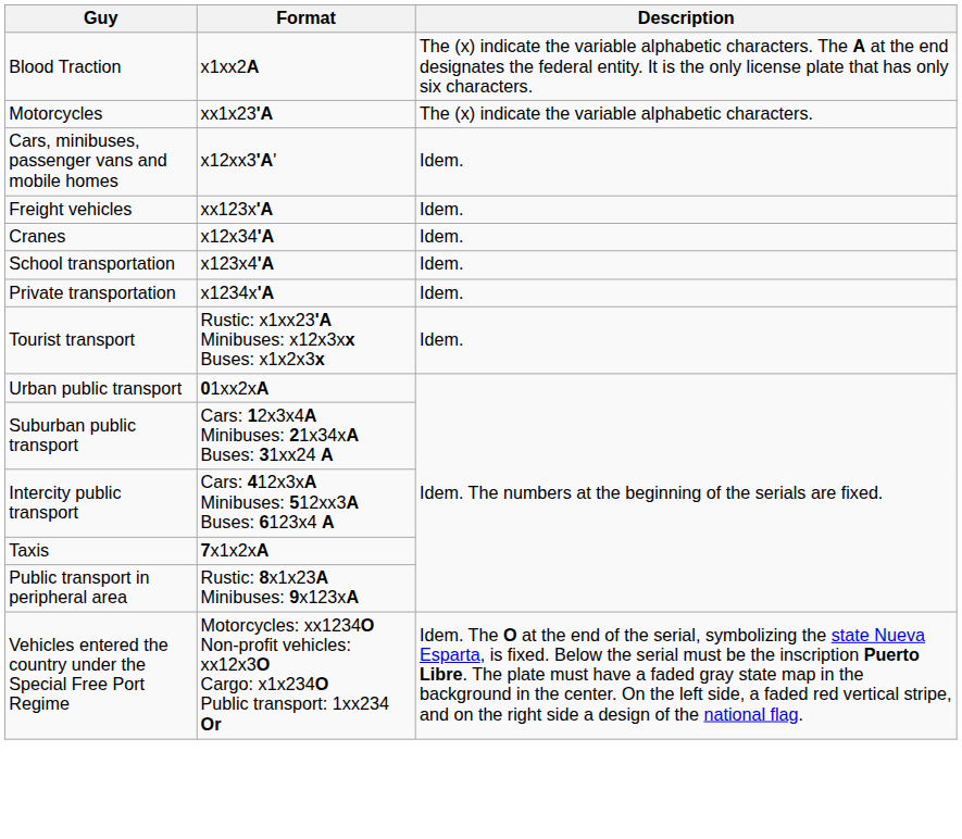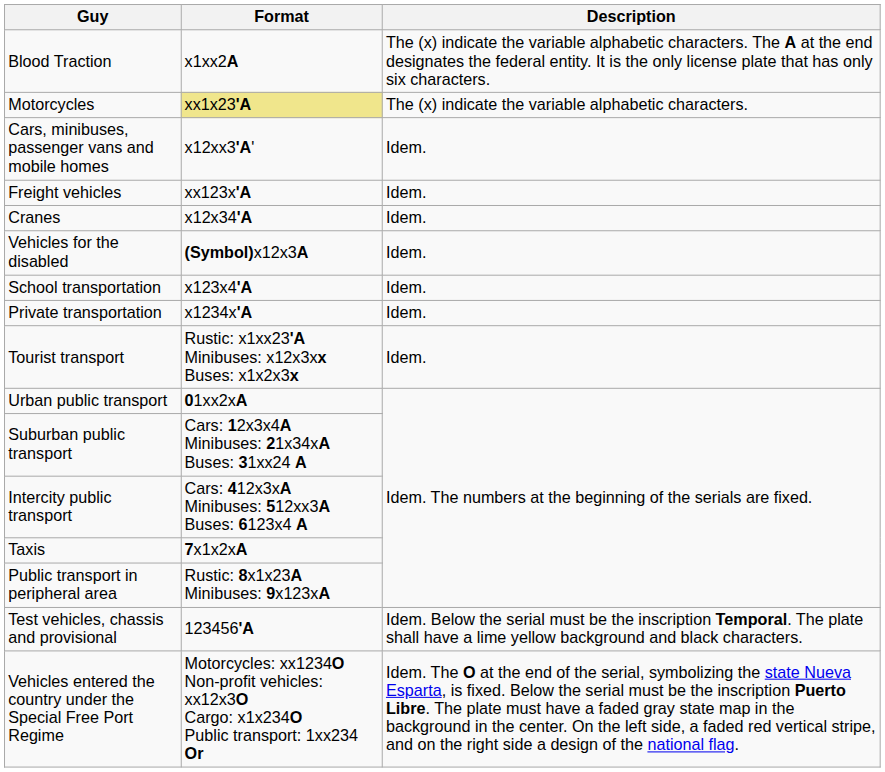Motorcycles | Format: no background -> khaki background
+ row: Vehicles for the disabled | (Symbol)x12x3A | Idem.
+ row: Test vehicles, chassis and provisional | 123456'A | Idem. Below the serial must be the inscription Temporal. The plate shall have a lime yellow background and black characters.
